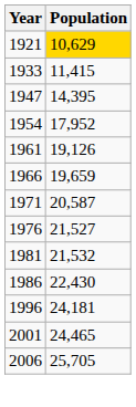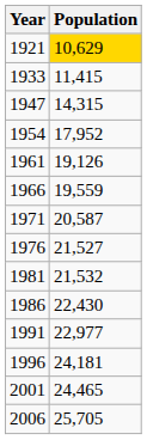1947 | Population: 14,395 -> 14,315
1966 | Population: 19,659 -> 19,559
+ row: 1991 | 22,977
